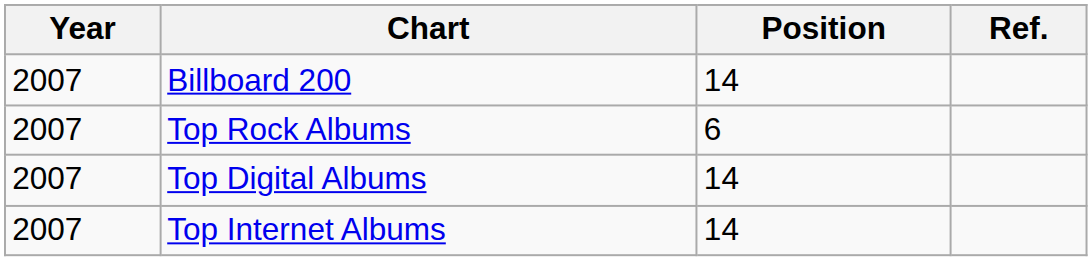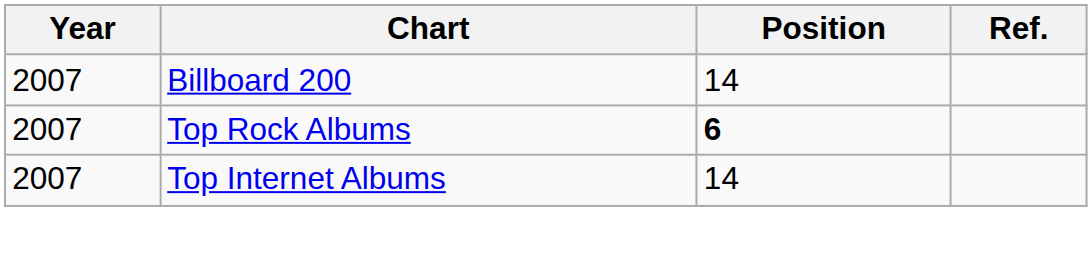Top Rock Albums | Position: normal -> bold
- row: 2007 | Top Digital Albums | 14
